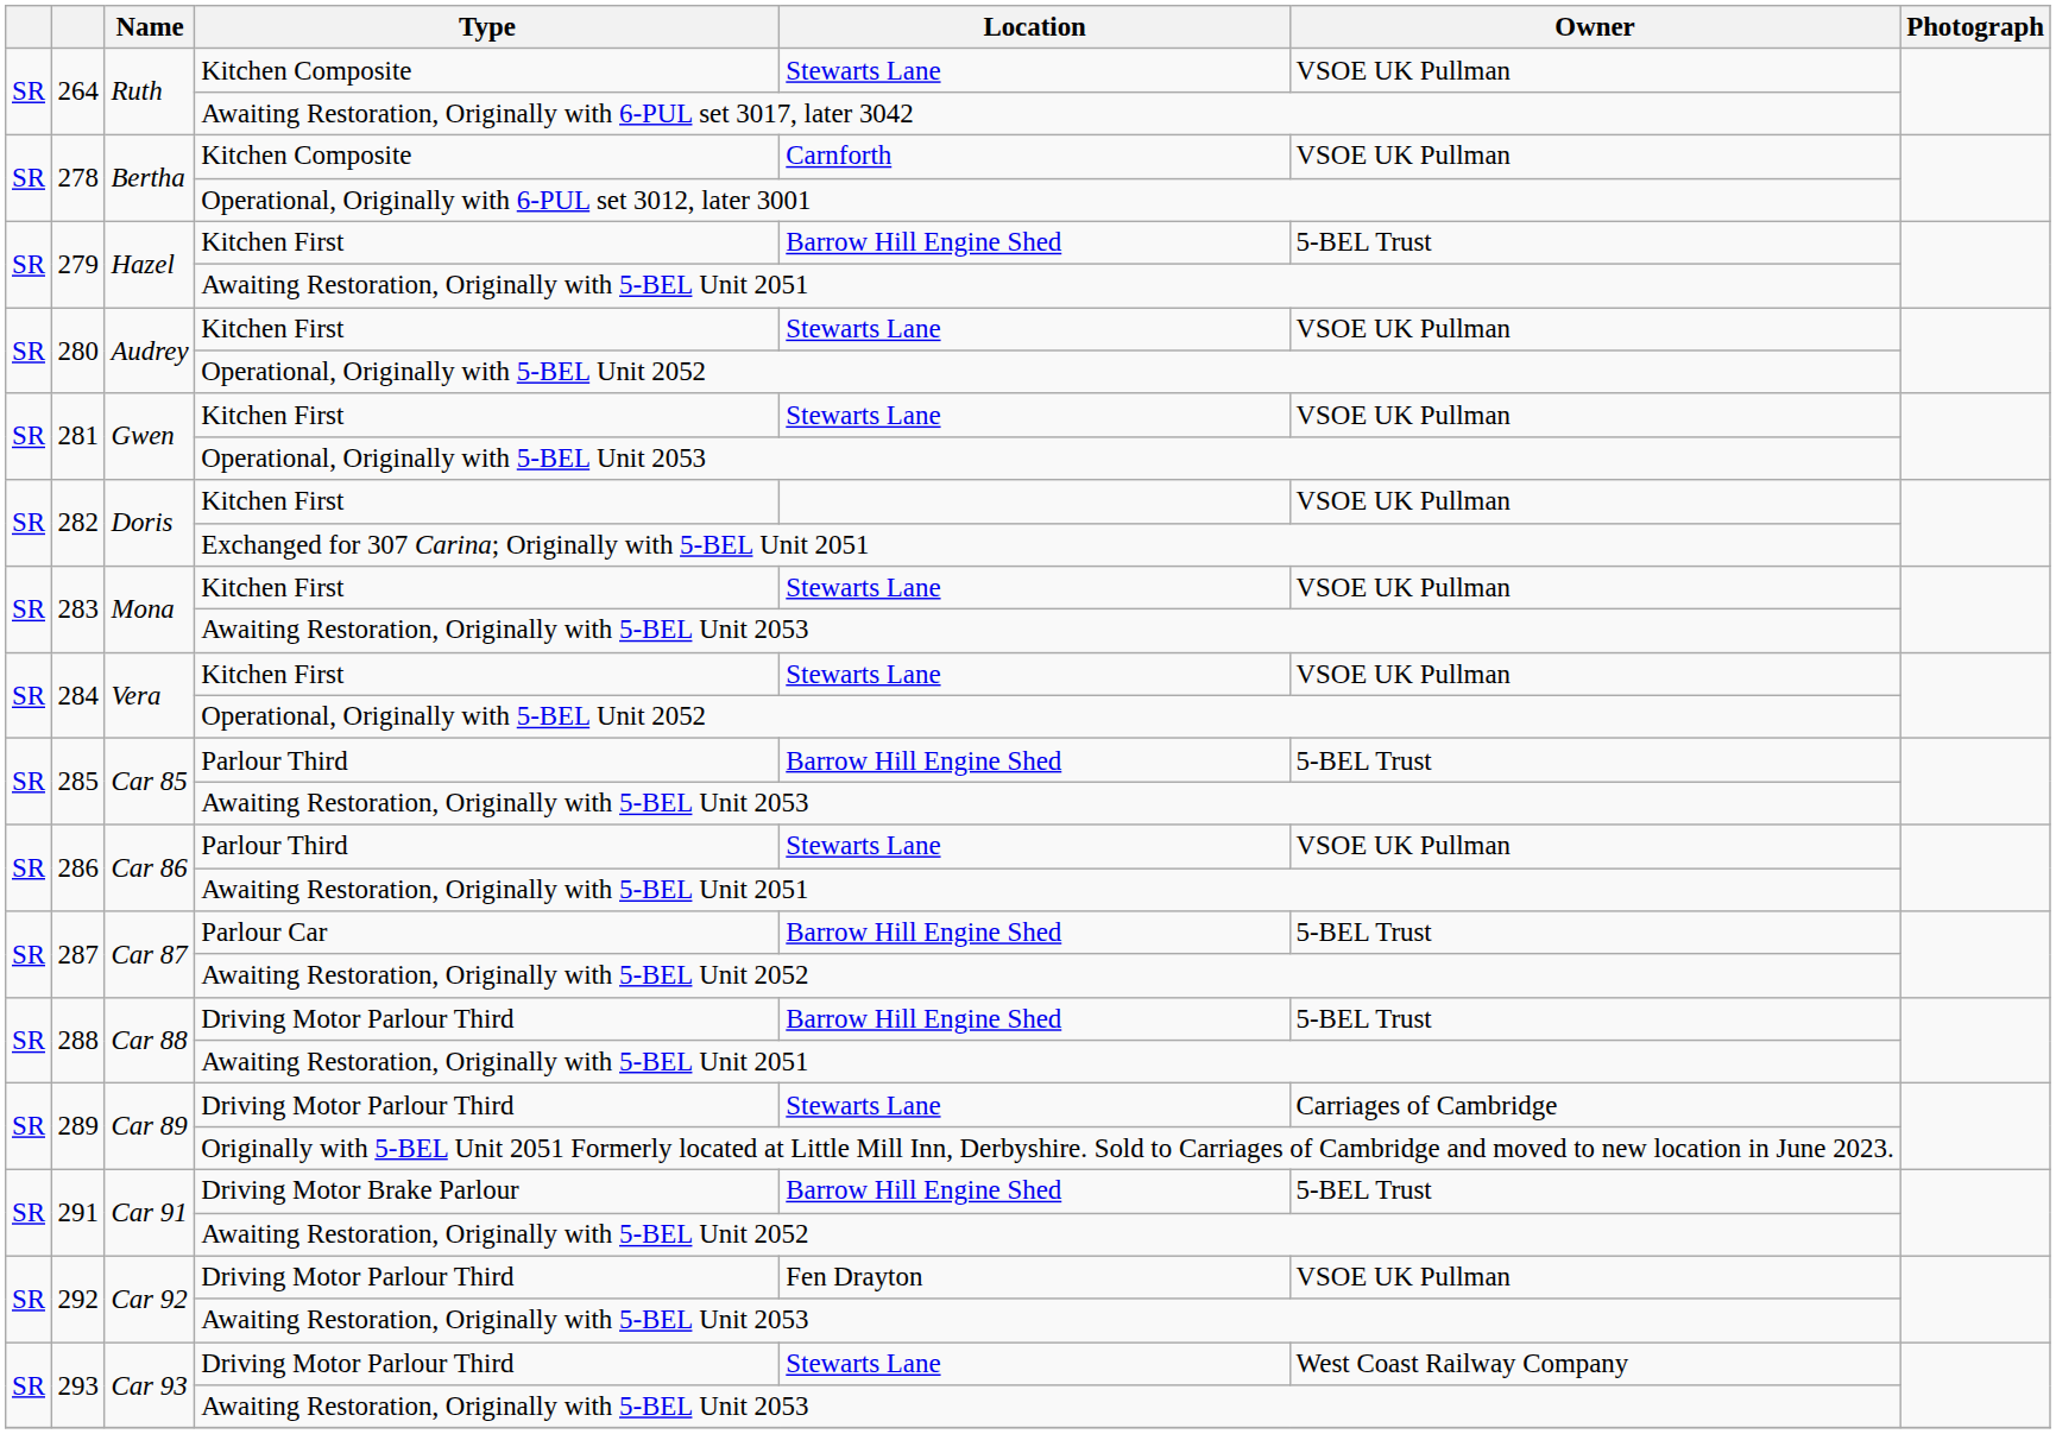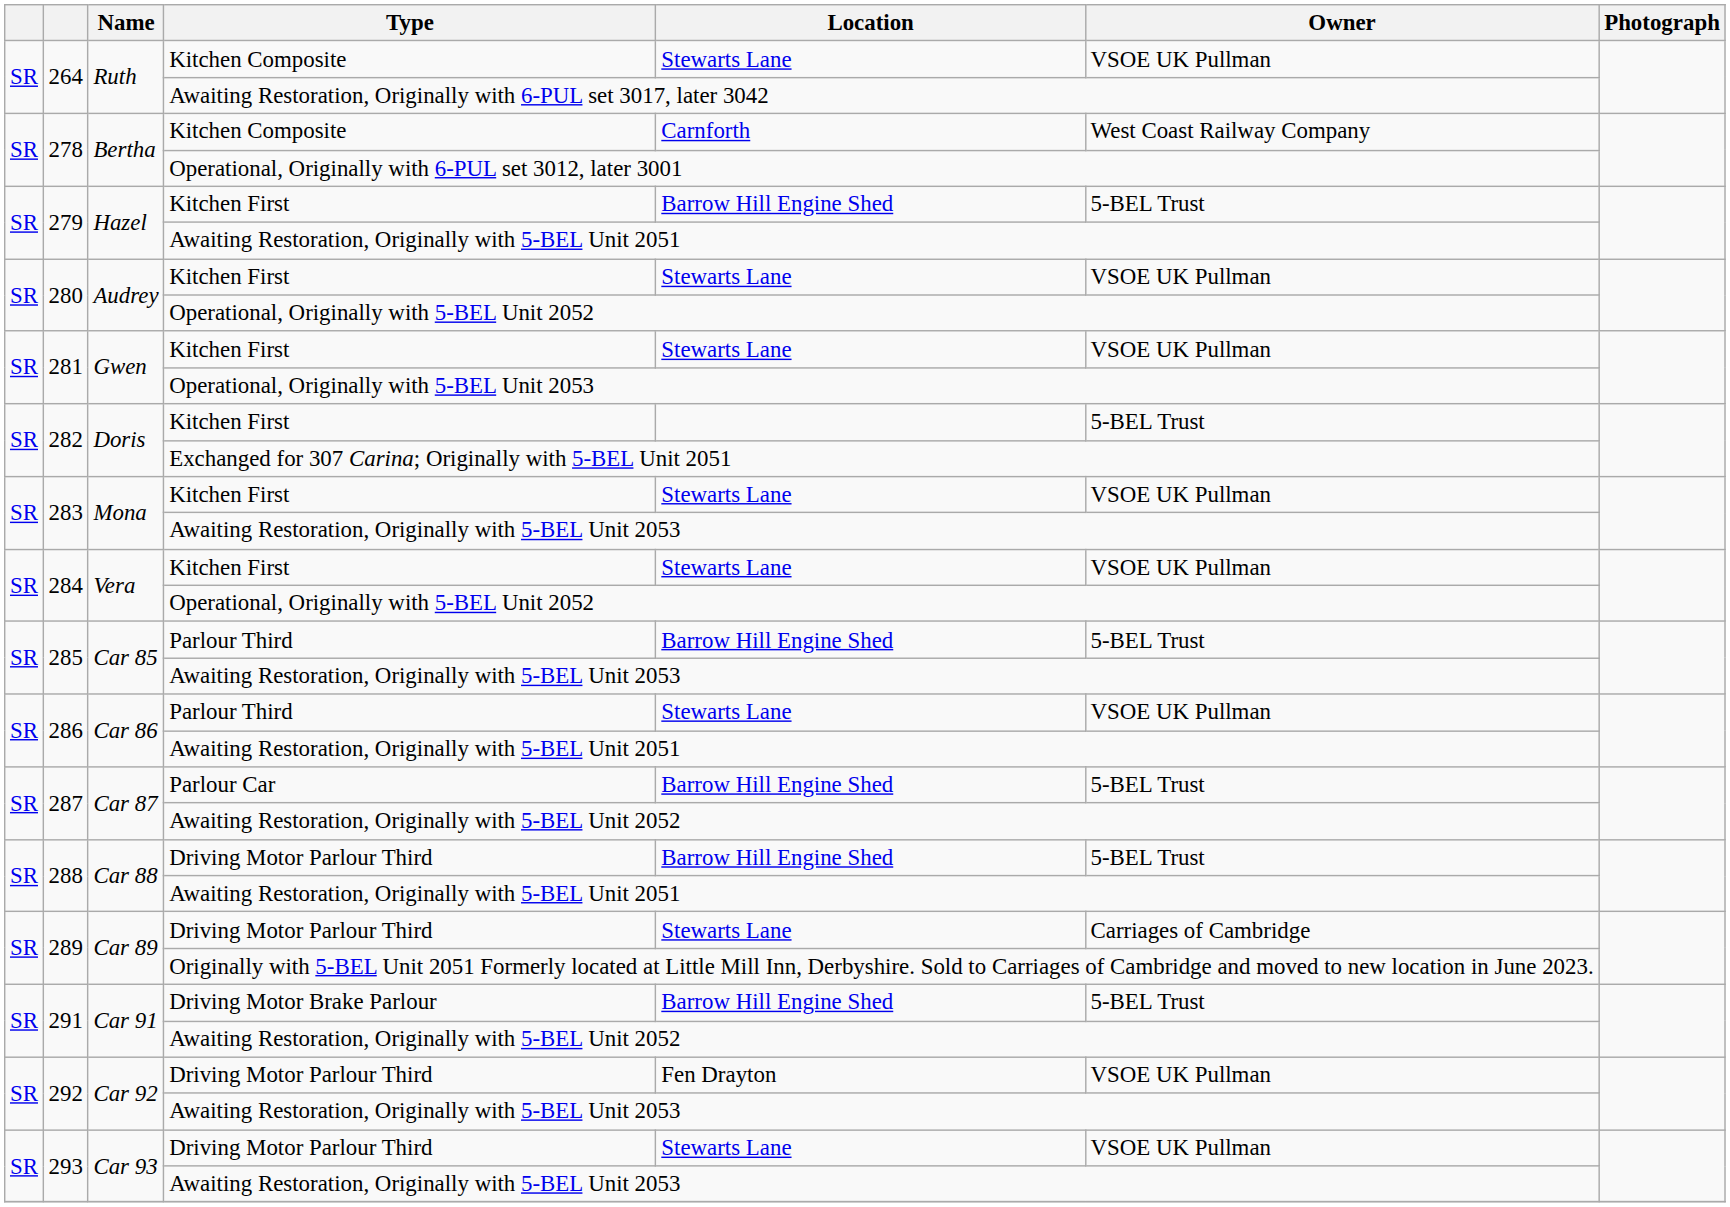278 / Kitchen Composite | Owner: VSOE UK Pullman -> West Coast Railway Company
282 / Kitchen First | Owner: VSOE UK Pullman -> 5-BEL Trust
293 / Driving Motor Parlour Third | Owner: West Coast Railway Company -> VSOE UK Pullman
